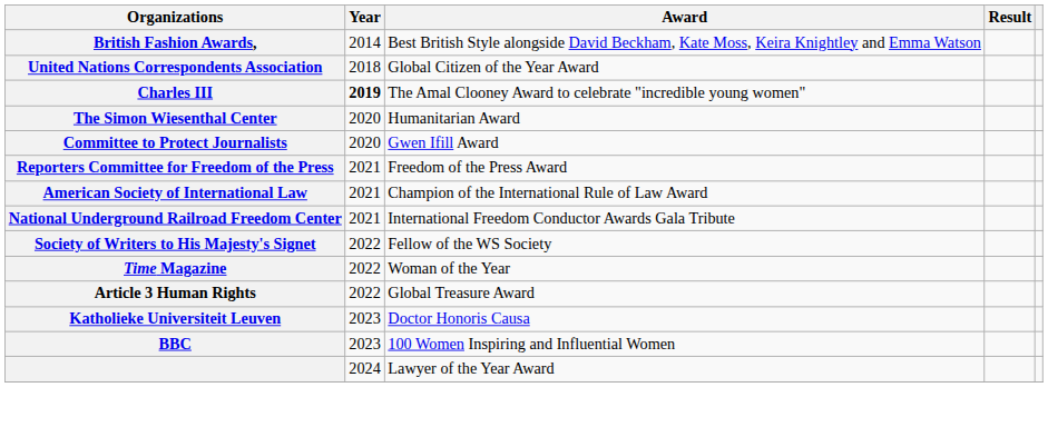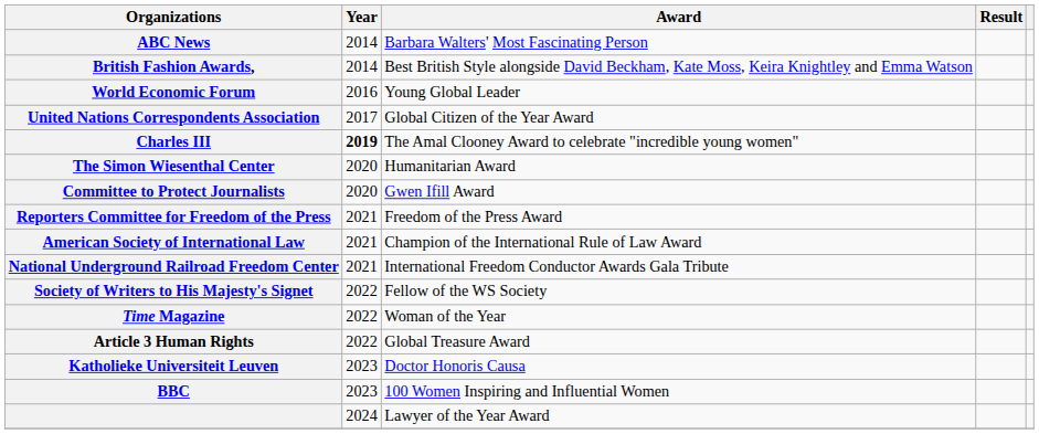+ row: ABC News | 2014 | Barbara Walters' Most Fascinating Person
+ row: World Economic Forum | 2016 | Young Global Leader
United Nations Correspondents Association | Year: 2018 -> 2017
